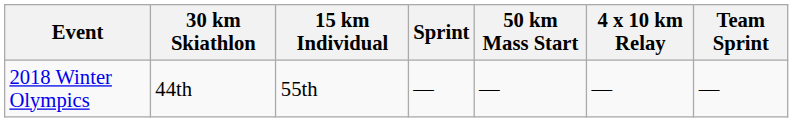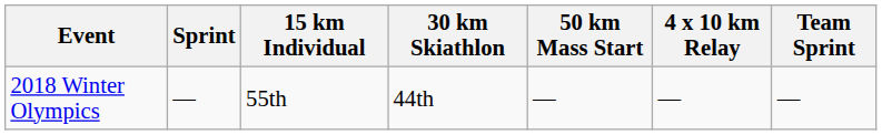columns swapped: Sprint <-> 30 km Skiathlon
